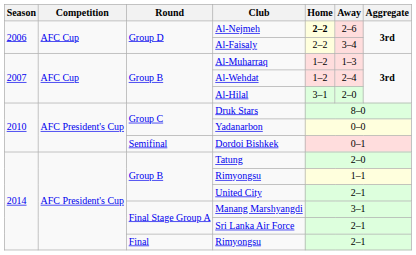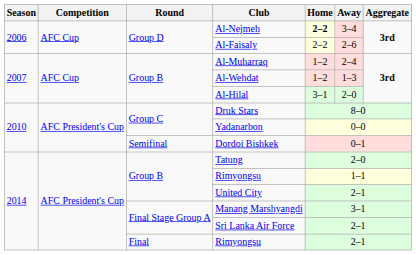Al-Nejmeh | Away: 2–6 -> 3–4
Al-Faisaly | Away: 3–4 -> 2–6
Al-Muharraq | Away: 1–3 -> 2–4
Al-Wehdat | Away: 2–4 -> 1–3
